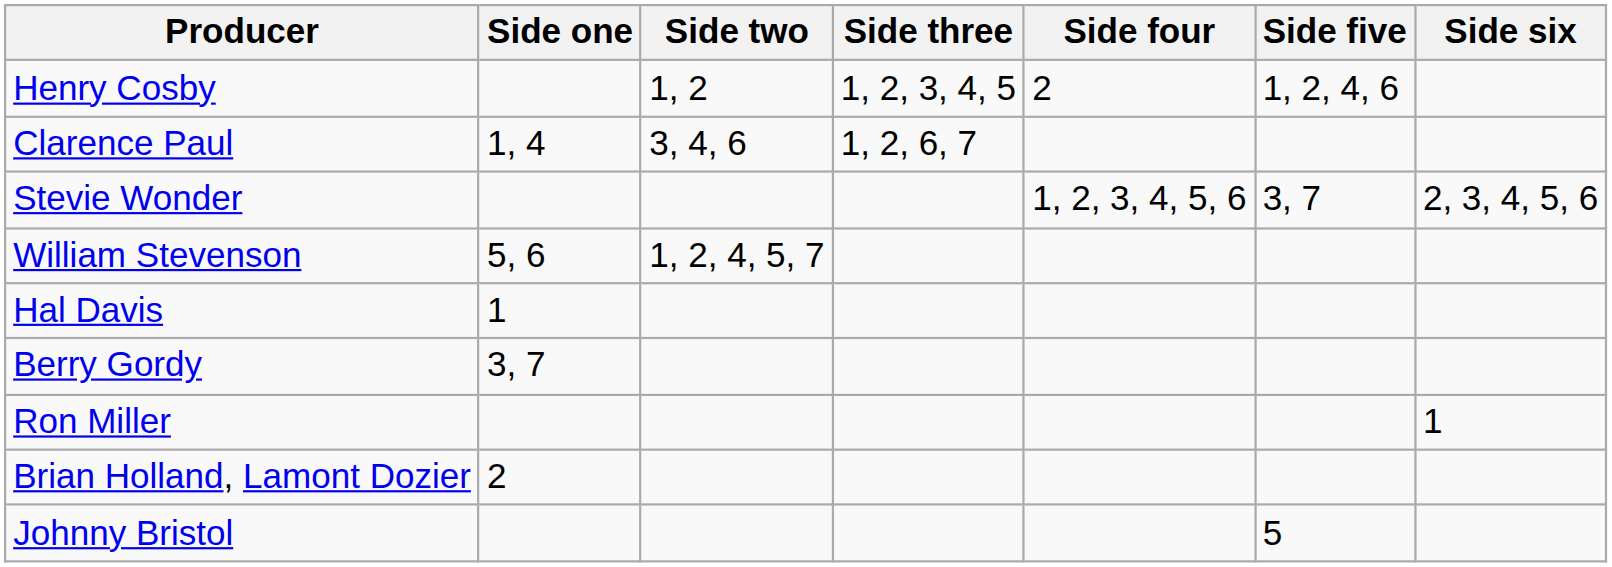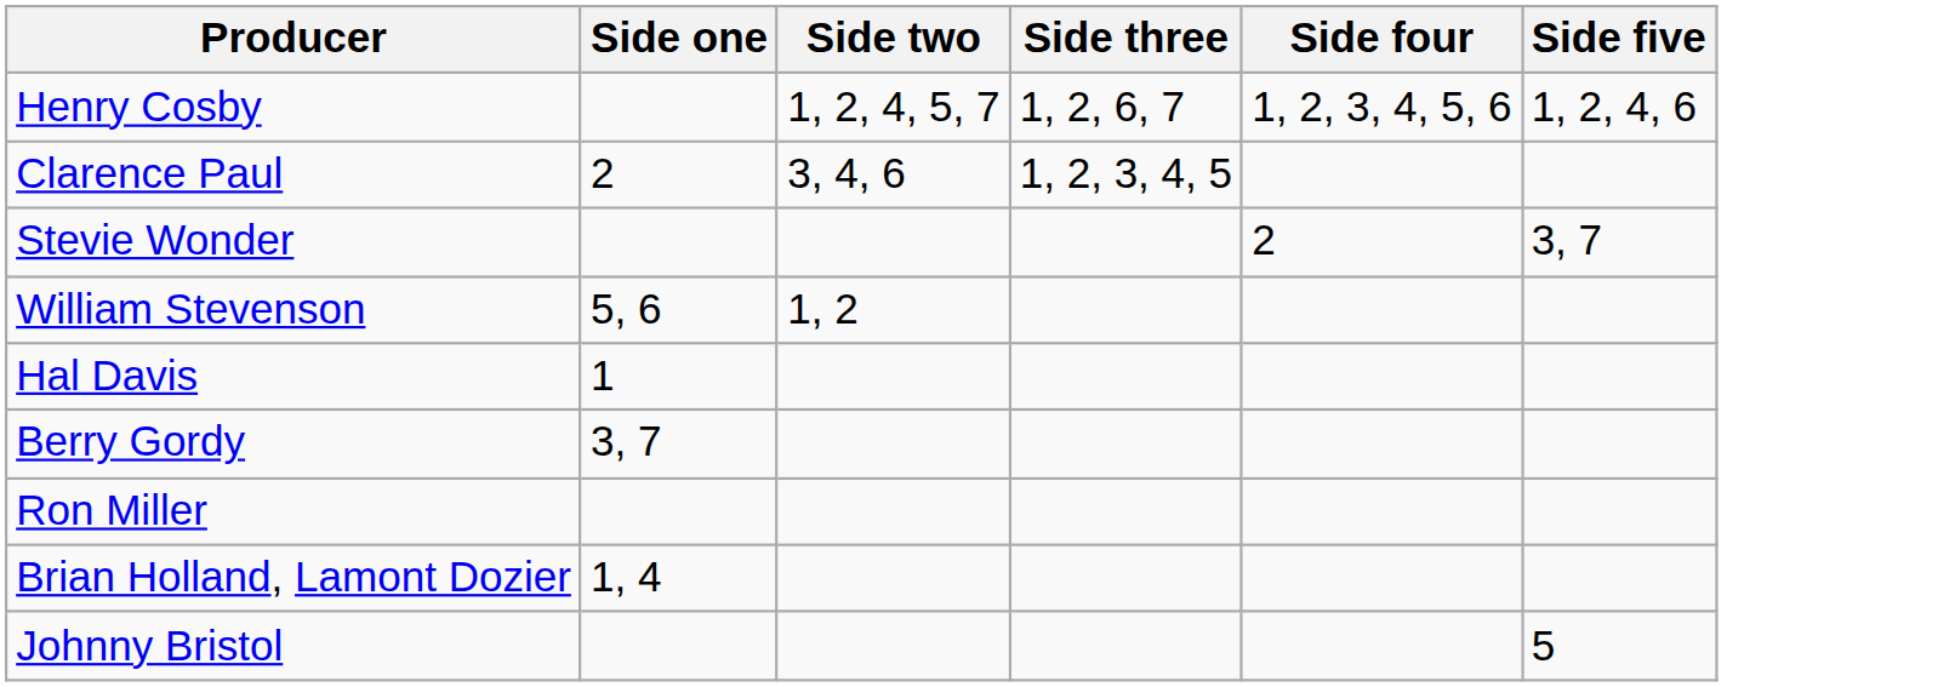- column: Side six | 2, 3, 4, 5, 6 | 1
Henry Cosby | Side two: 1, 2 -> 1, 2, 4, 5, 7
Henry Cosby | Side three: 1, 2, 3, 4, 5 -> 1, 2, 6, 7
Henry Cosby | Side four: 2 -> 1, 2, 3, 4, 5, 6
Clarence Paul | Side one: 1, 4 -> 2
Clarence Paul | Side three: 1, 2, 6, 7 -> 1, 2, 3, 4, 5
Stevie Wonder | Side four: 1, 2, 3, 4, 5, 6 -> 2
William Stevenson | Side two: 1, 2, 4, 5, 7 -> 1, 2
Brian Holland, Lamont Dozier | Side one: 2 -> 1, 4
